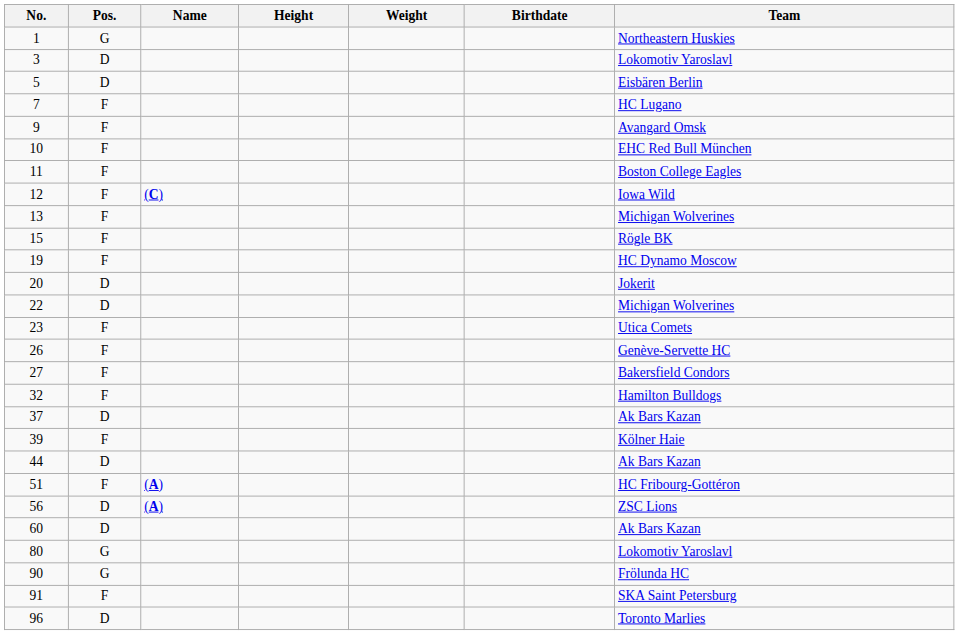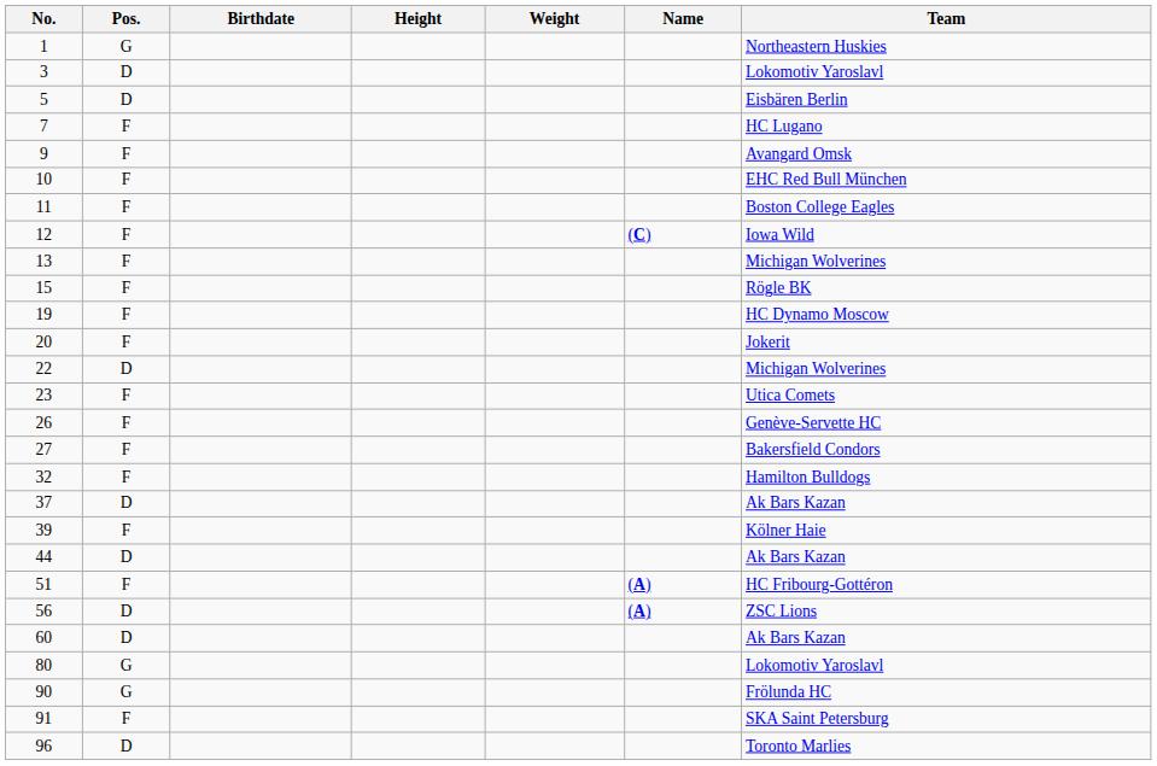columns swapped: Name <-> Birthdate
20 | Pos.: D -> F
